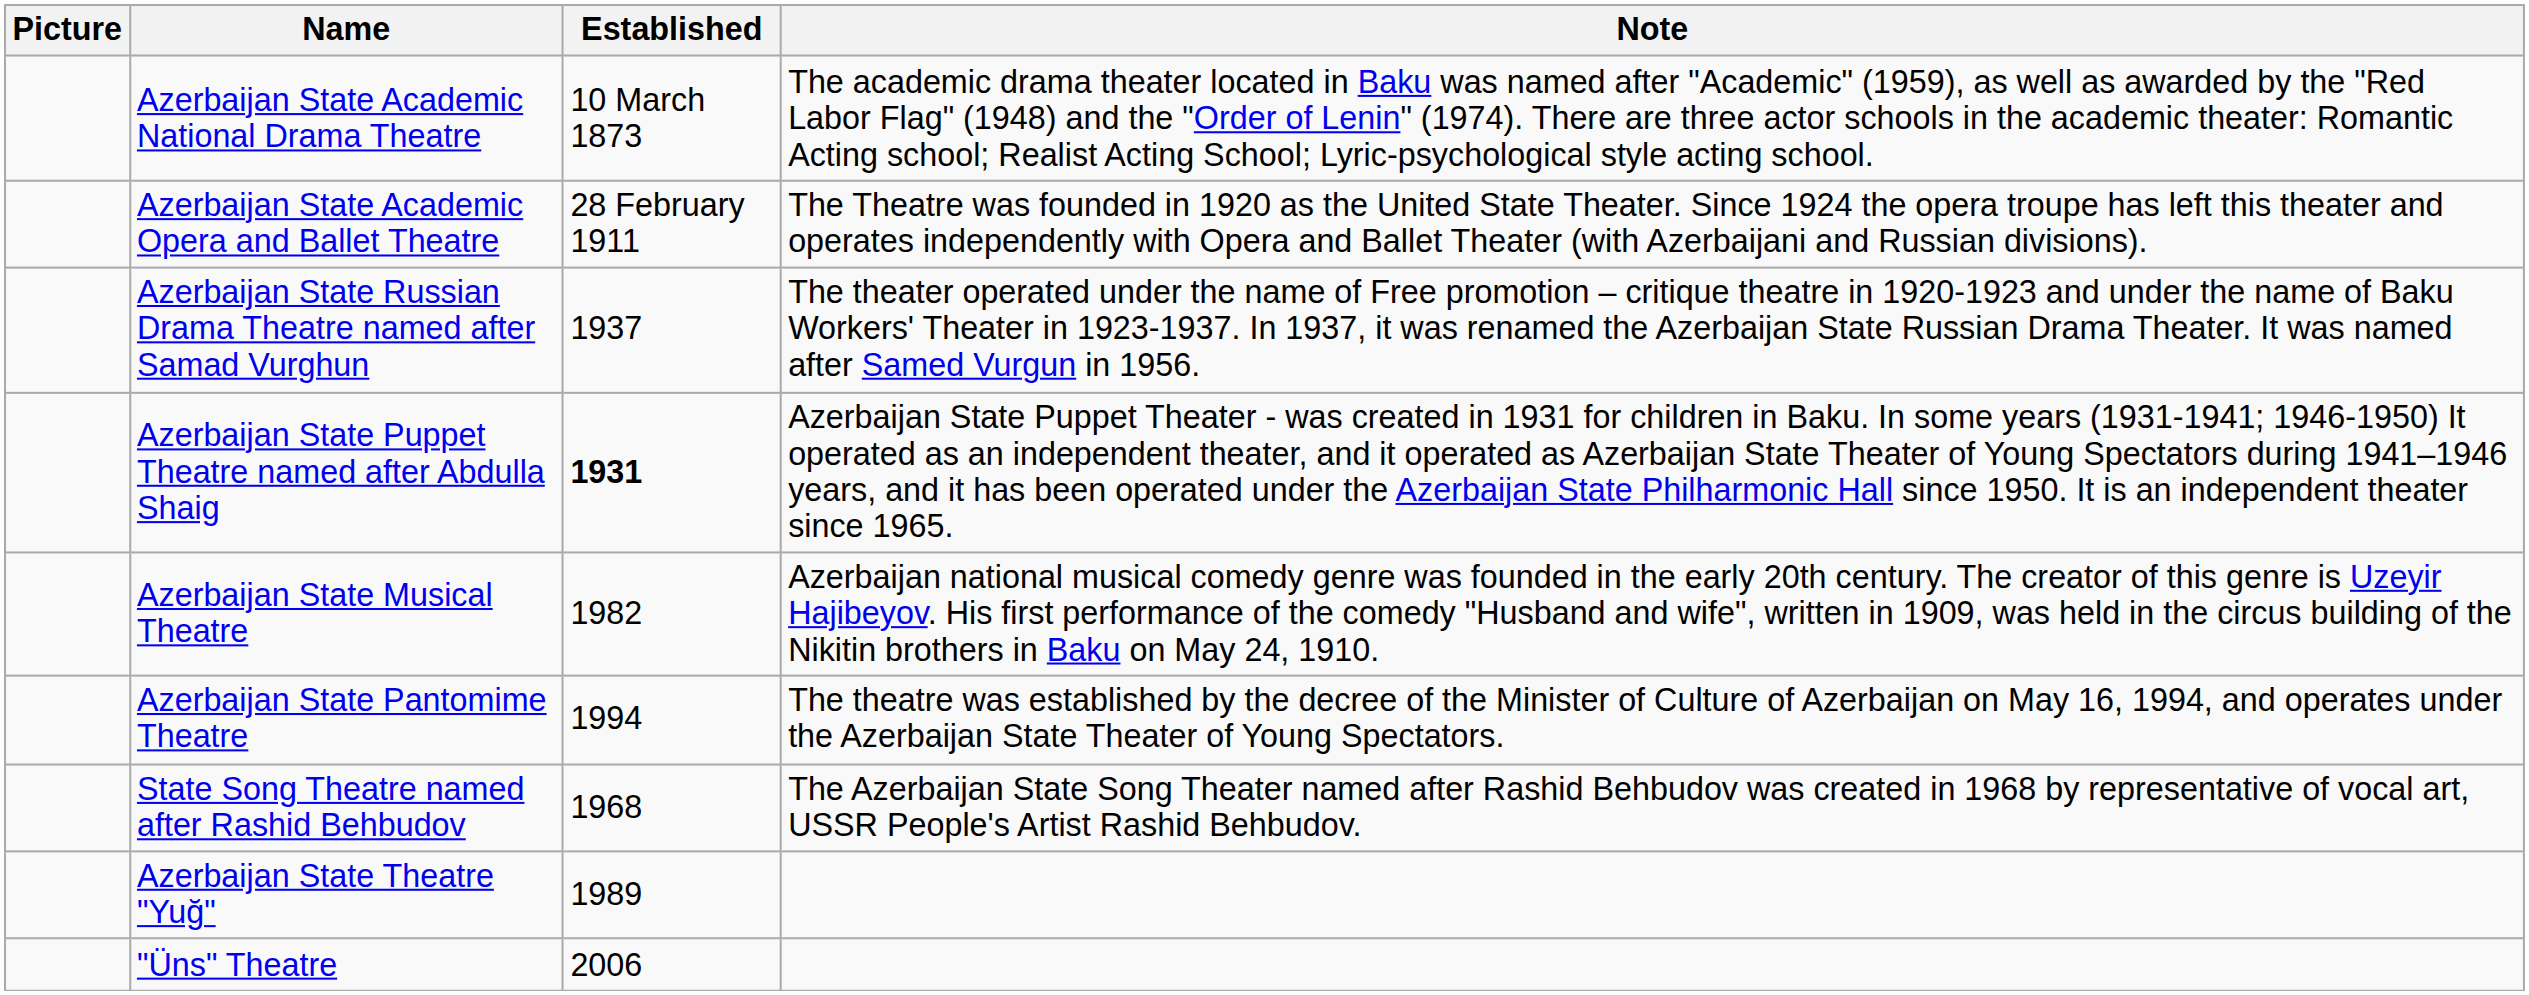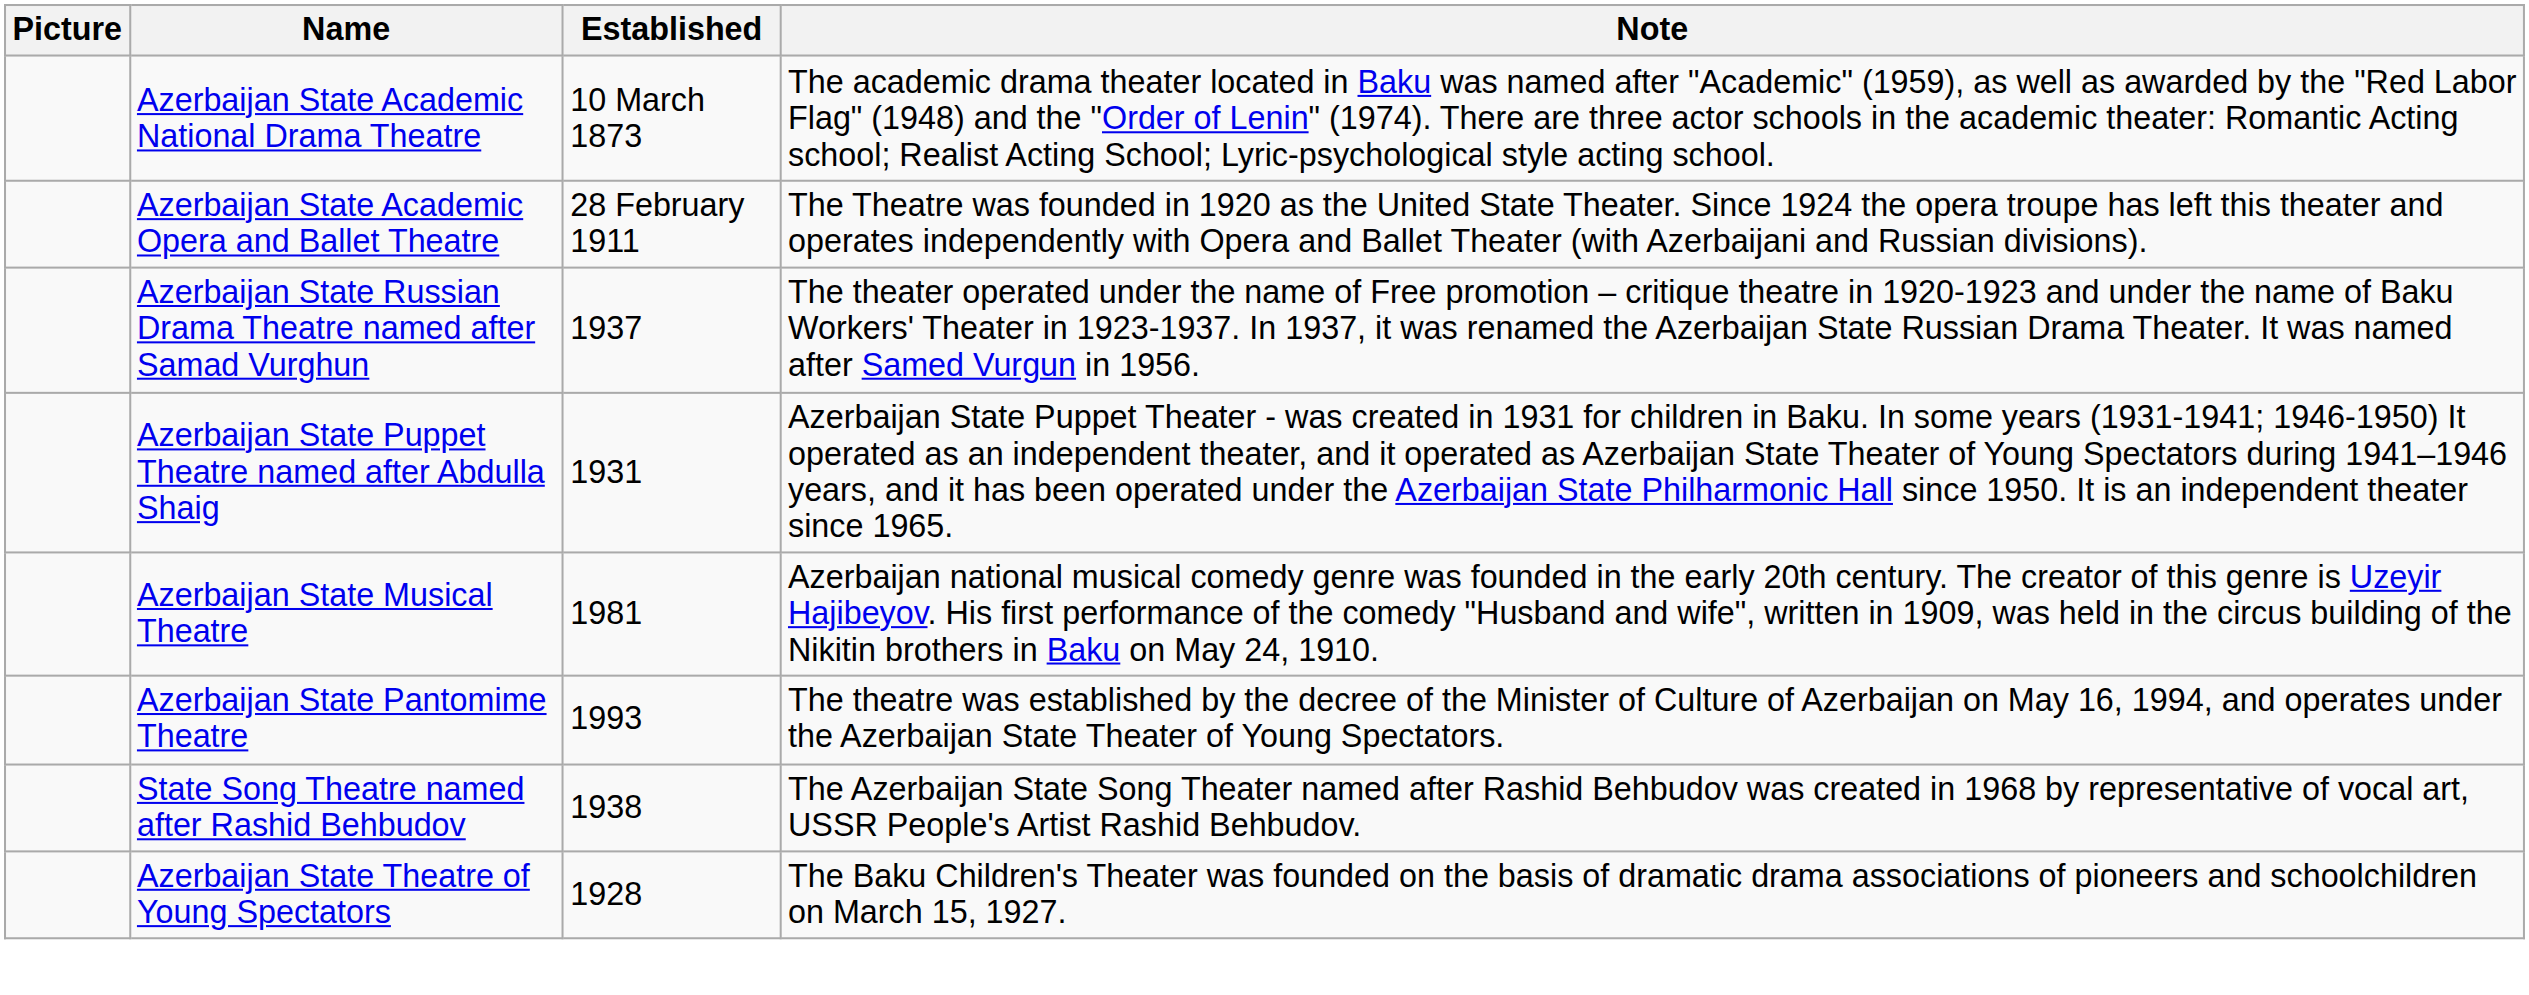Azerbaijan State Puppet Theatre named after Abdulla Shaig | Established: bold -> normal
Azerbaijan State Musical Theatre | Established: 1982 -> 1981
Azerbaijan State Pantomime Theatre | Established: 1994 -> 1993
State Song Theatre named after Rashid Behbudov | Established: 1968 -> 1938
+ row: Azerbaijan State Theatre of Young Spectators | 1928 | The Baku Children's Theater was founded on the basis of dramatic drama associations of pioneers and schoolchildren on March 15, 1927.
- row: Azerbaijan State Theatre "Yuğ" | 1989
- row: "Üns" Theatre | 2006
